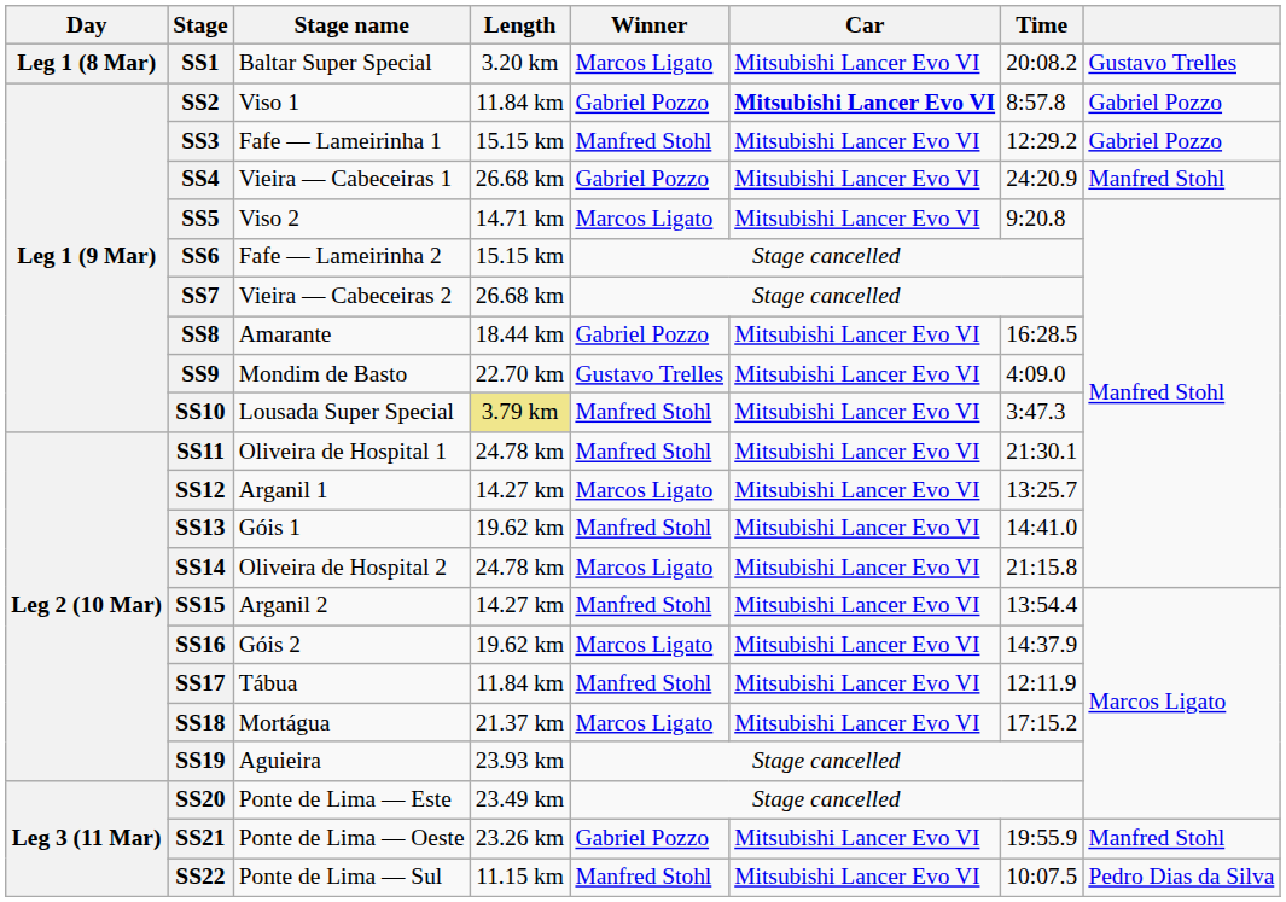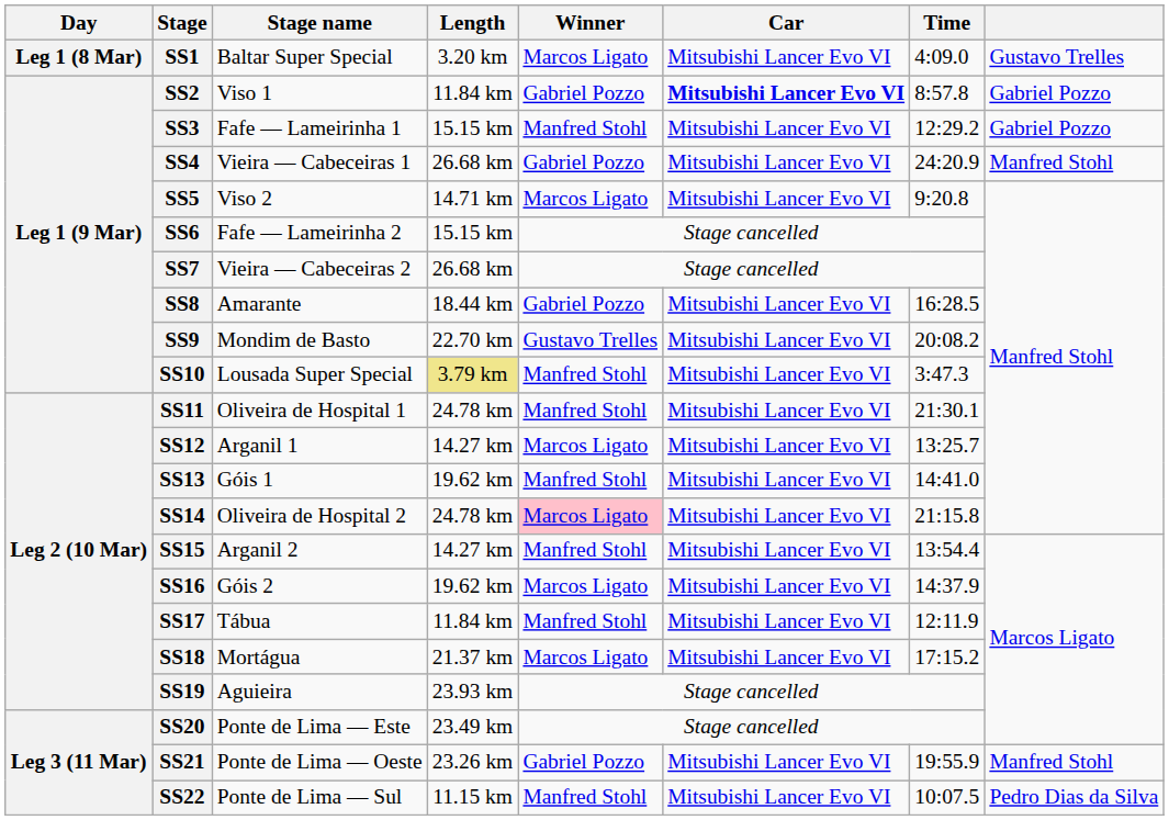SS1 | Time: 20:08.2 -> 4:09.0
SS9 | Time: 4:09.0 -> 20:08.2
SS14 | Winner: no background -> pink background
